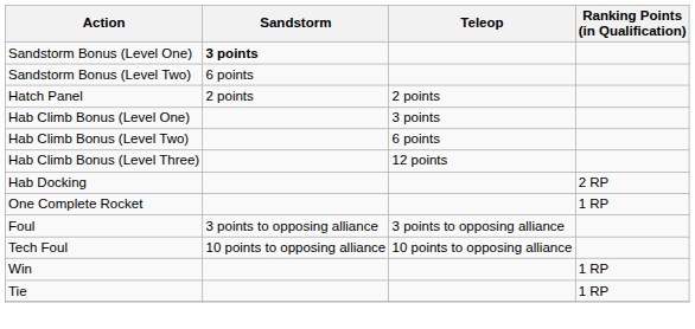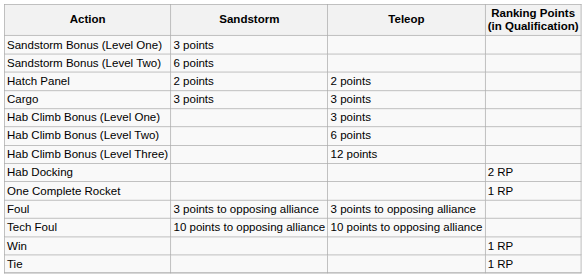Sandstorm Bonus (Level One) | Sandstorm: bold -> normal
+ row: Cargo | 3 points | 3 points
